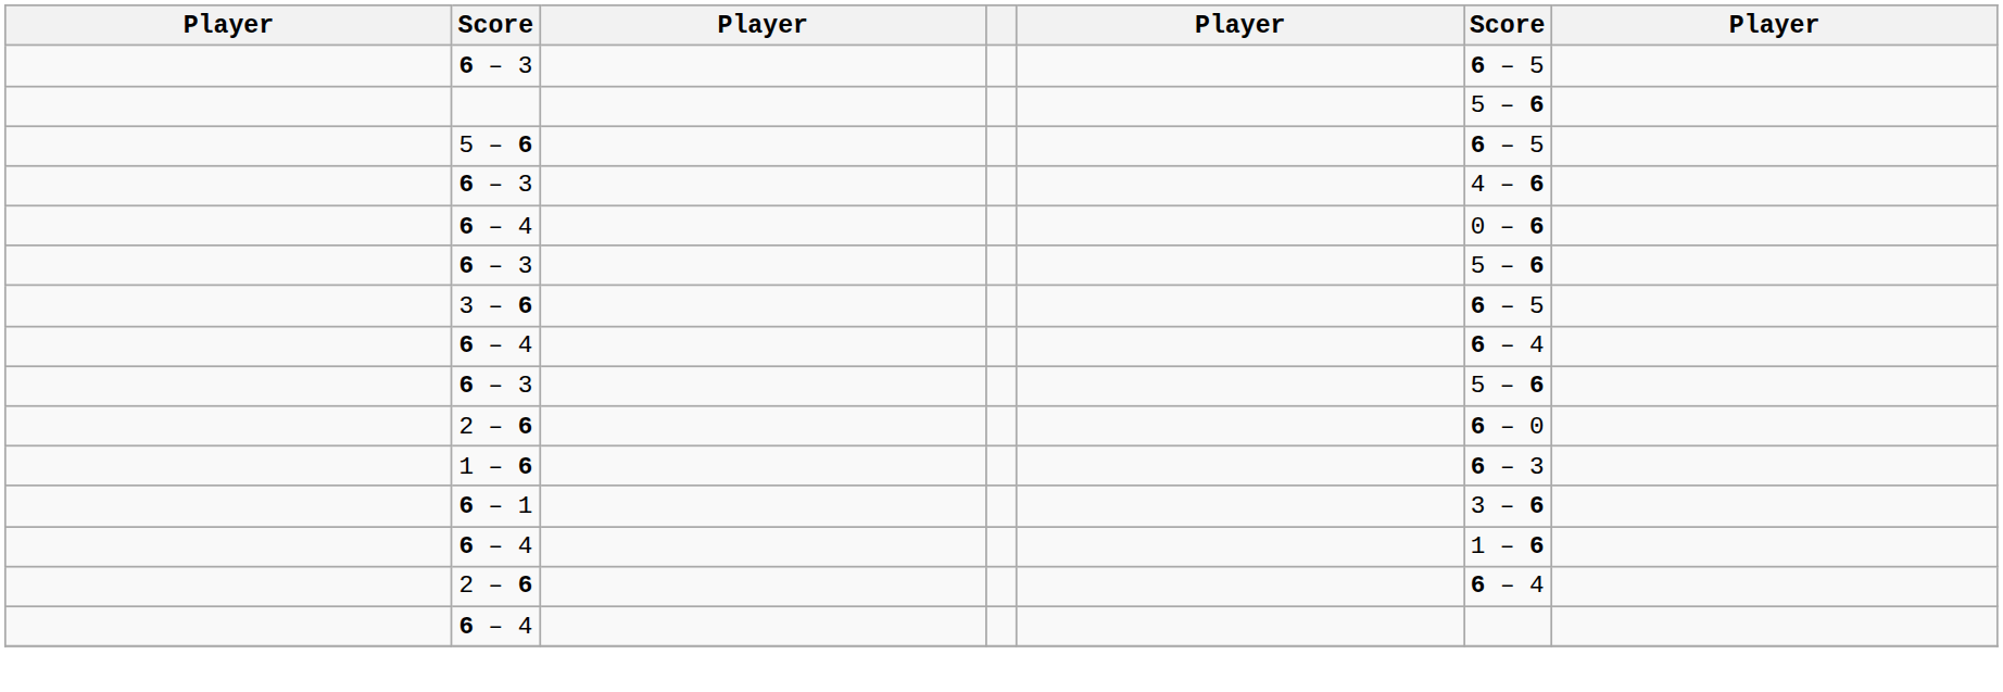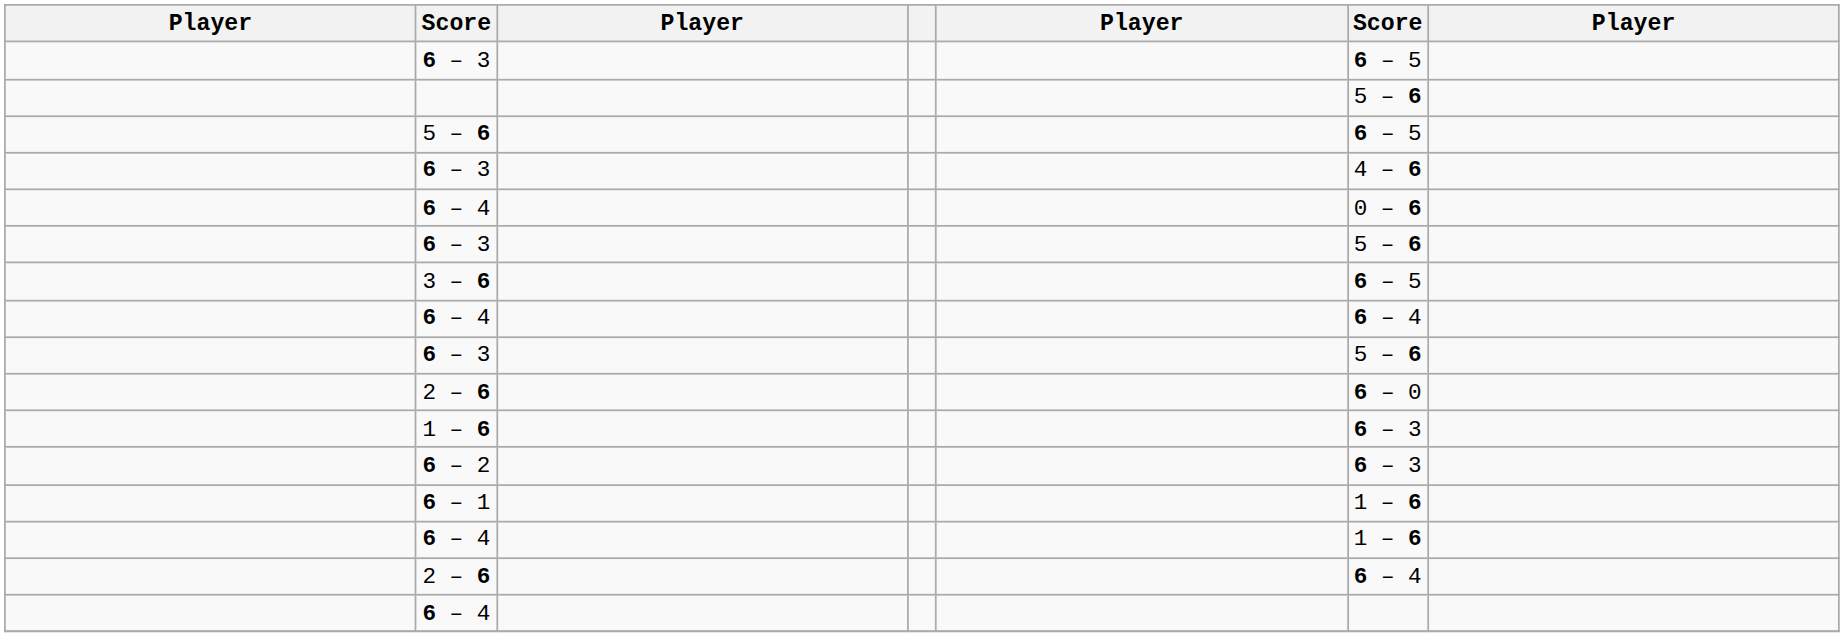+ row: 6 – 2 | 6 – 3
6 – 1 | column 6: 3 – 6 -> 1 – 6
